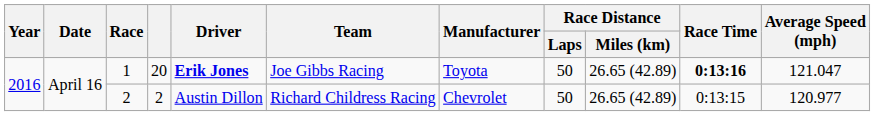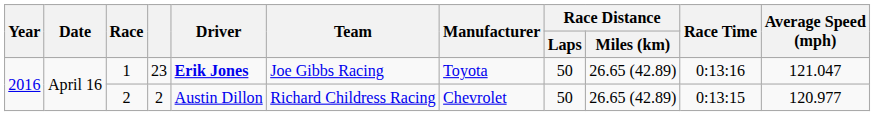1 | column 4: 20 -> 23
1 | Race Time: bold -> normal
